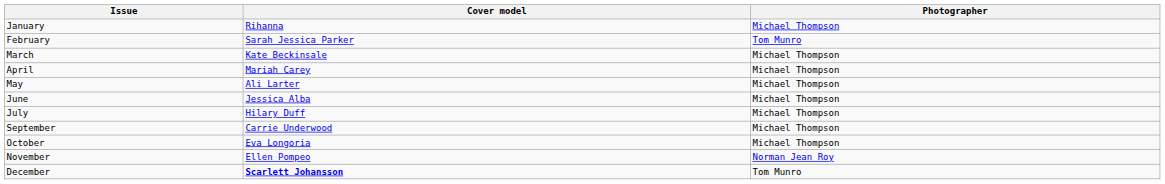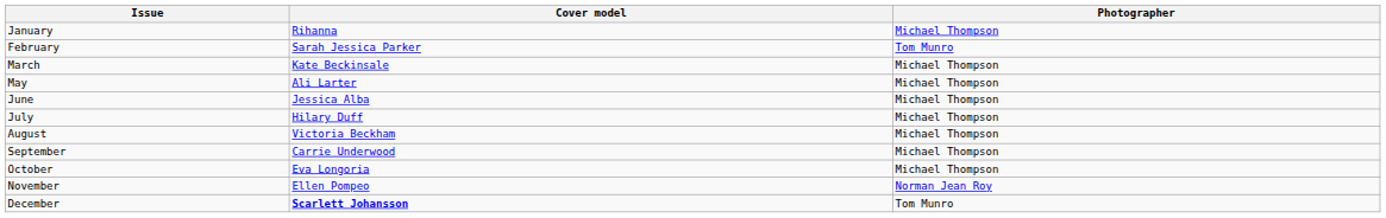- row: April | Mariah Carey | Michael Thompson
+ row: August | Victoria Beckham | Michael Thompson
